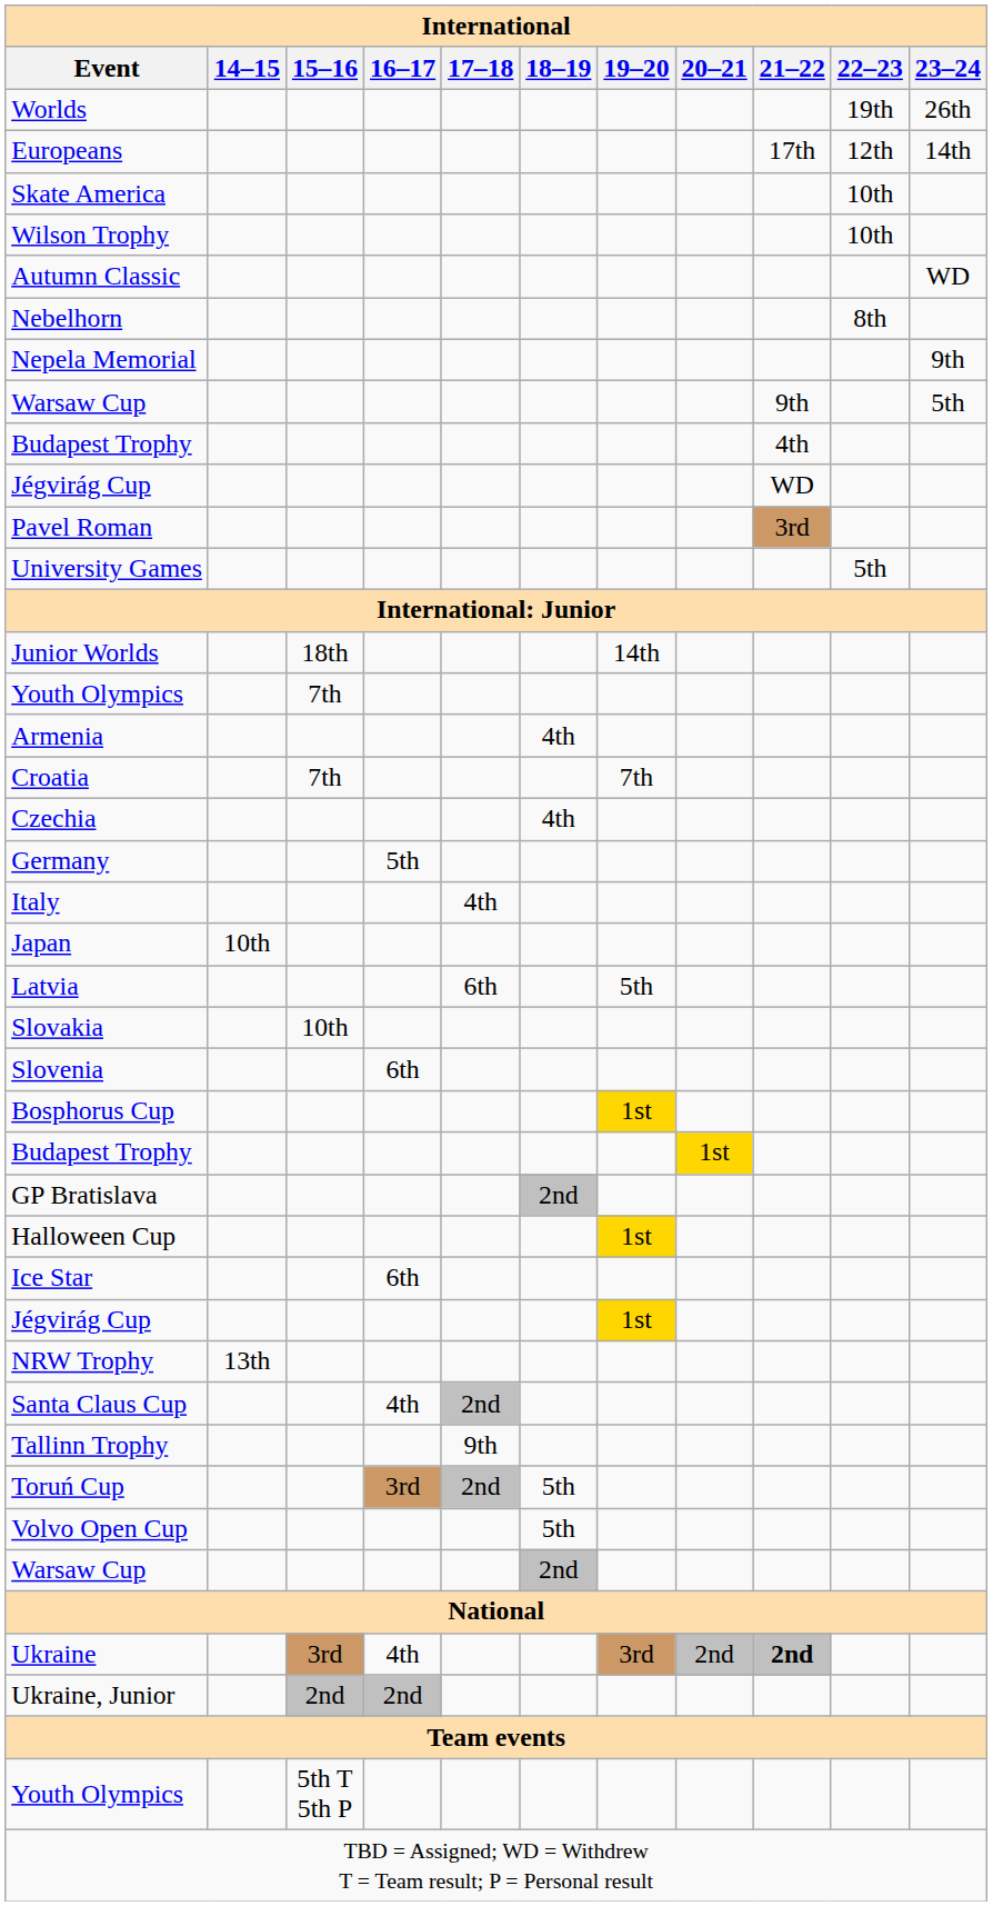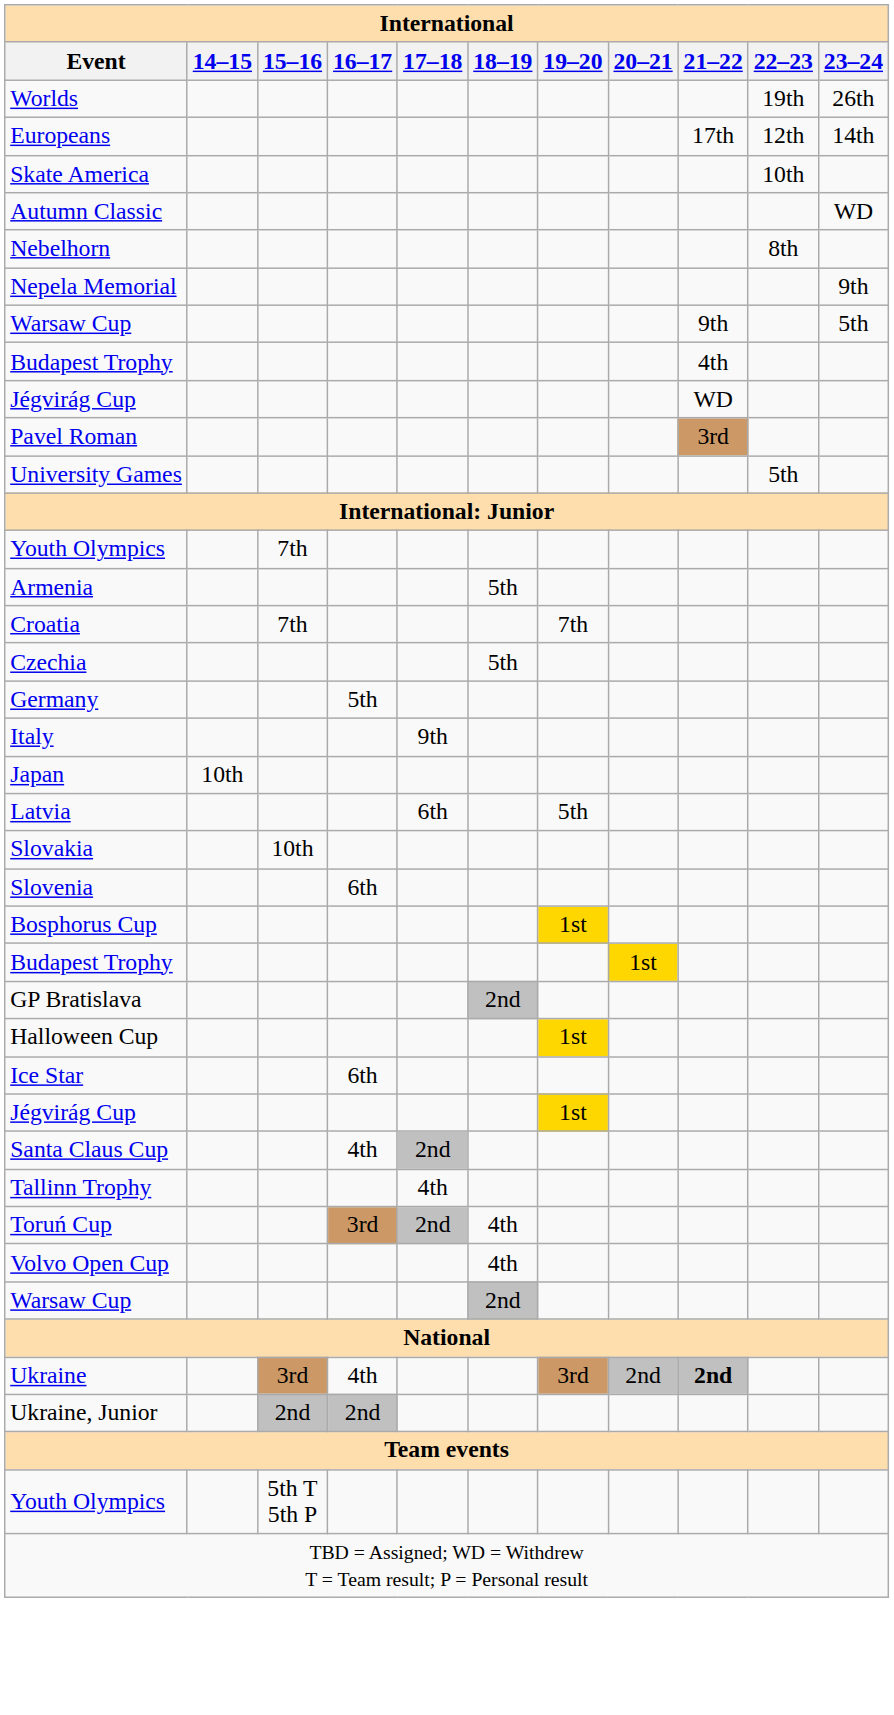- row: Wilson Trophy | 10th
- row: Junior Worlds | 18th | 14th
Armenia | 18–19: 4th -> 5th
Czechia | 18–19: 4th -> 5th
Italy | 17–18: 4th -> 9th
- row: NRW Trophy | 13th
Tallinn Trophy | 17–18: 9th -> 4th
Toruń Cup | 18–19: 5th -> 4th
Volvo Open Cup | 18–19: 5th -> 4th
